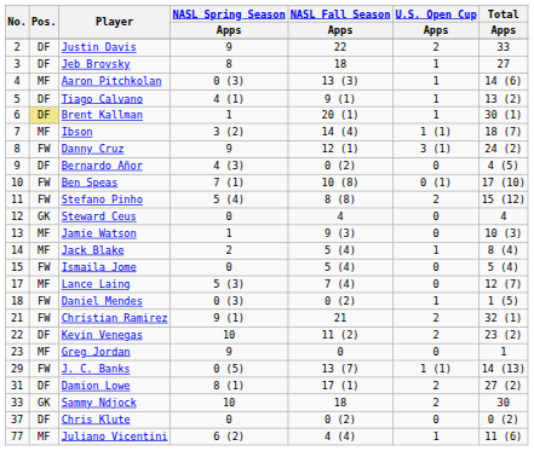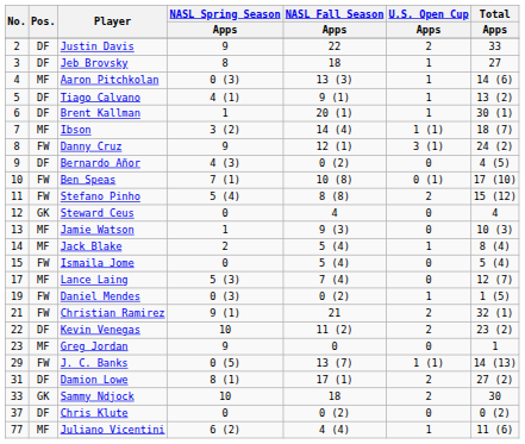Brent Kallman | Pos.: khaki background -> no background
Daniel Mendes | No.: 18 -> 19
